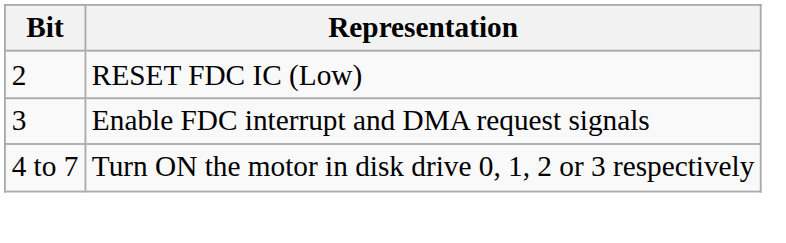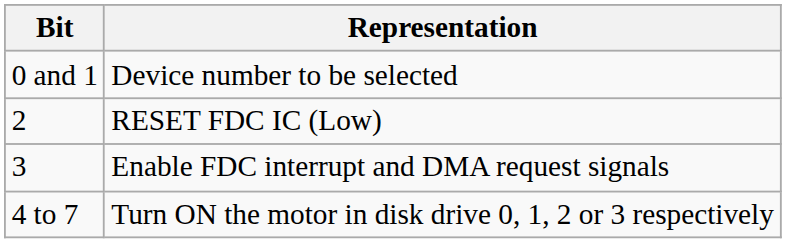+ row: 0 and 1 | Device number to be selected
